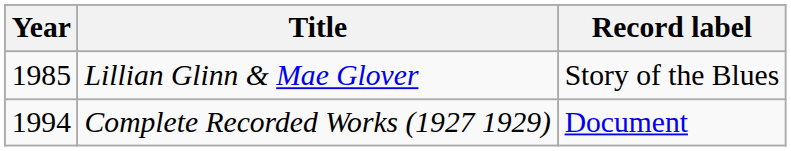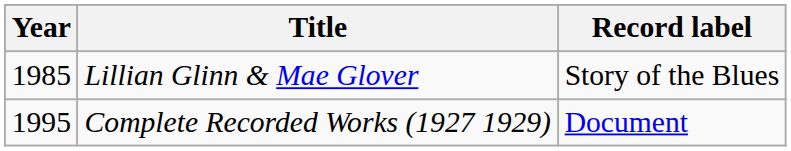Complete Recorded Works (1927 1929) | Year: 1994 -> 1995
